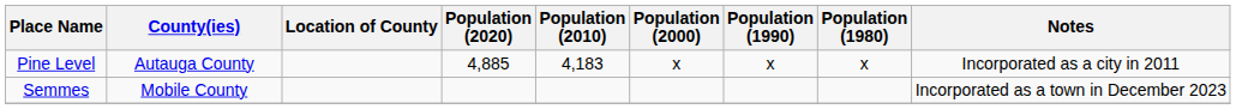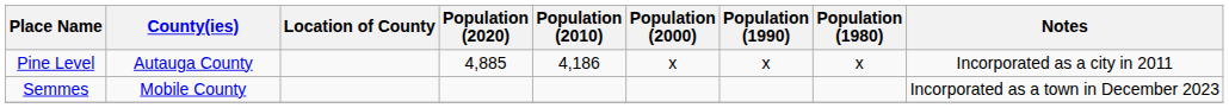Pine Level | Population (2010): 4,183 -> 4,186
